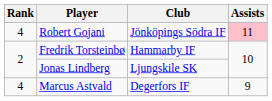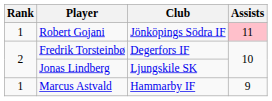Robert Gojani | Rank: 4 -> 1
Fredrik Torsteinbø | Club: Hammarby IF -> Degerfors IF
Marcus Astvald | Rank: 4 -> 1
Marcus Astvald | Club: Degerfors IF -> Hammarby IF
